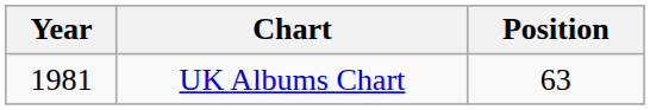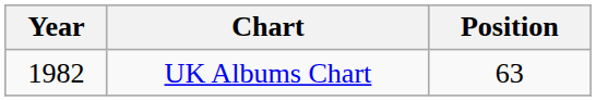UK Albums Chart | Year: 1981 -> 1982
